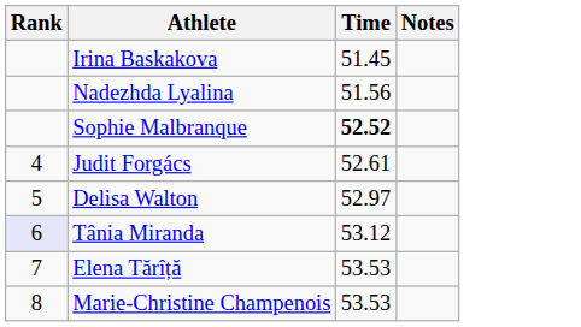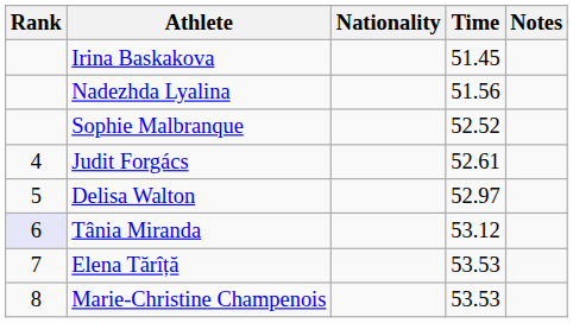+ column: Nationality
Sophie Malbranque | Time: bold -> normal
